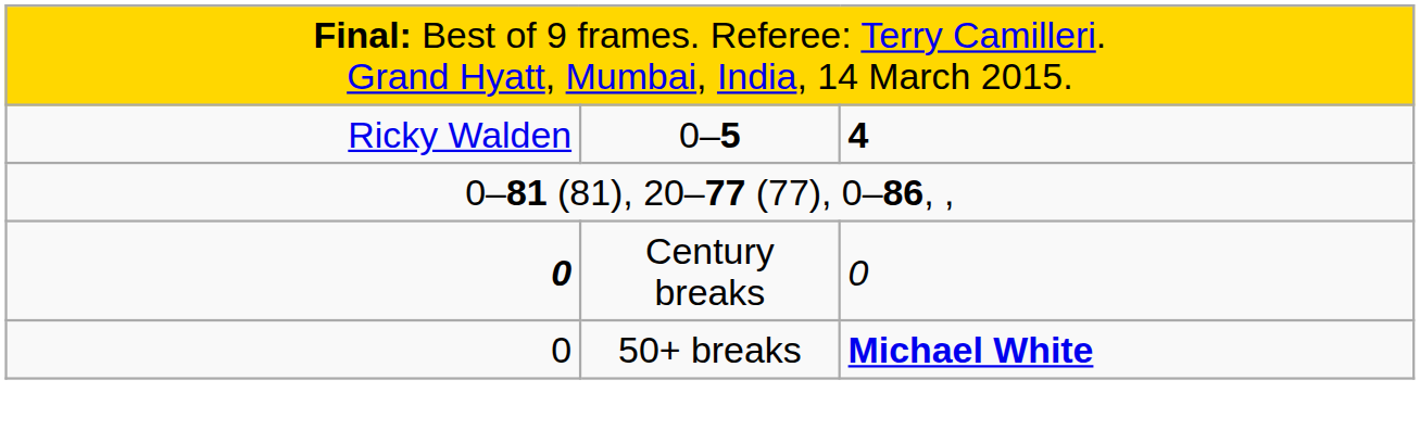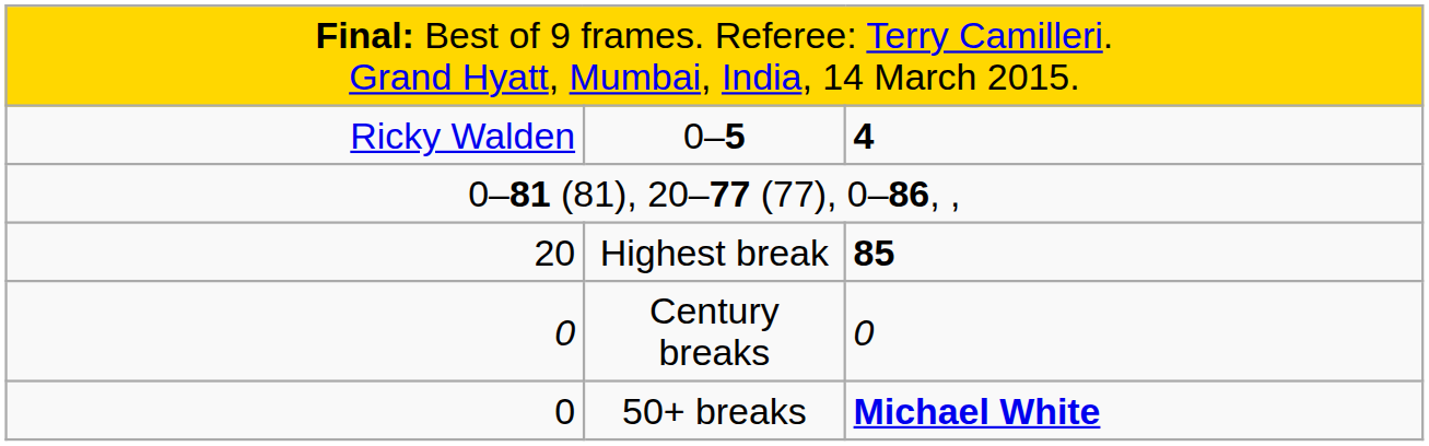+ row: 20 | Highest break | 85
Century breaks | column 1: bold -> normal
